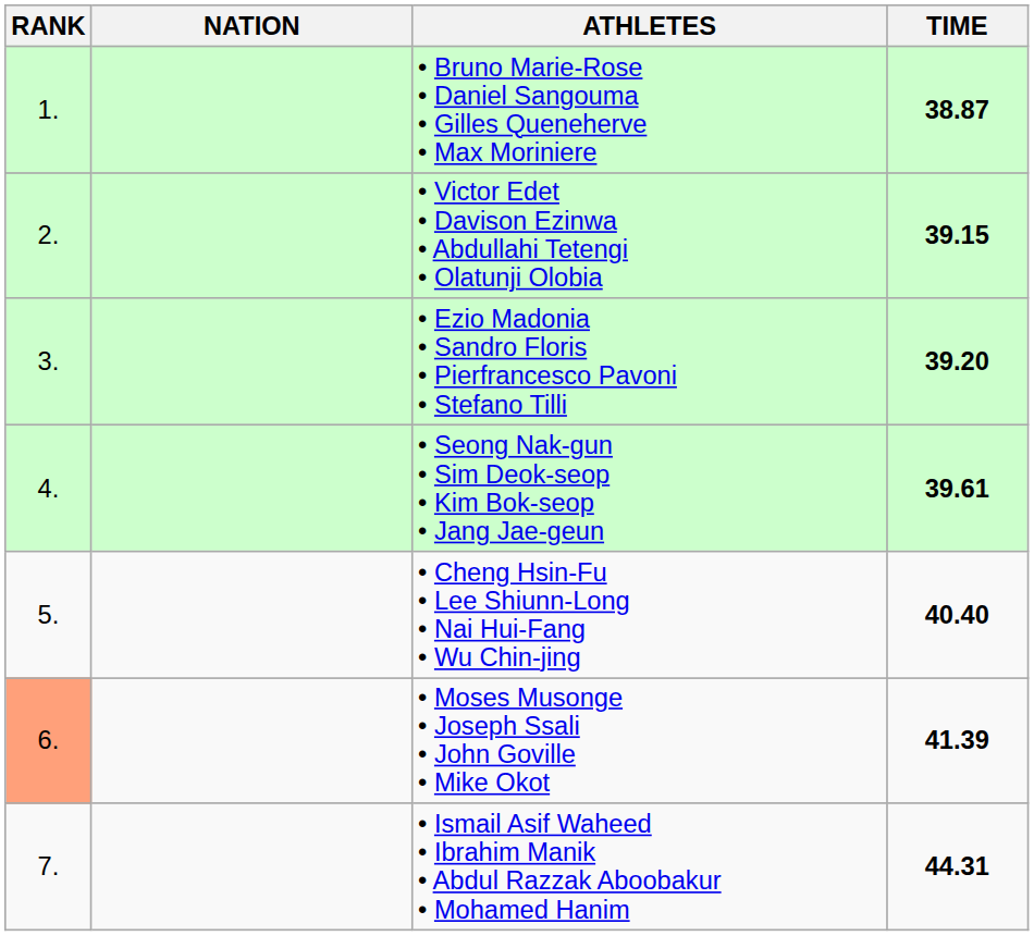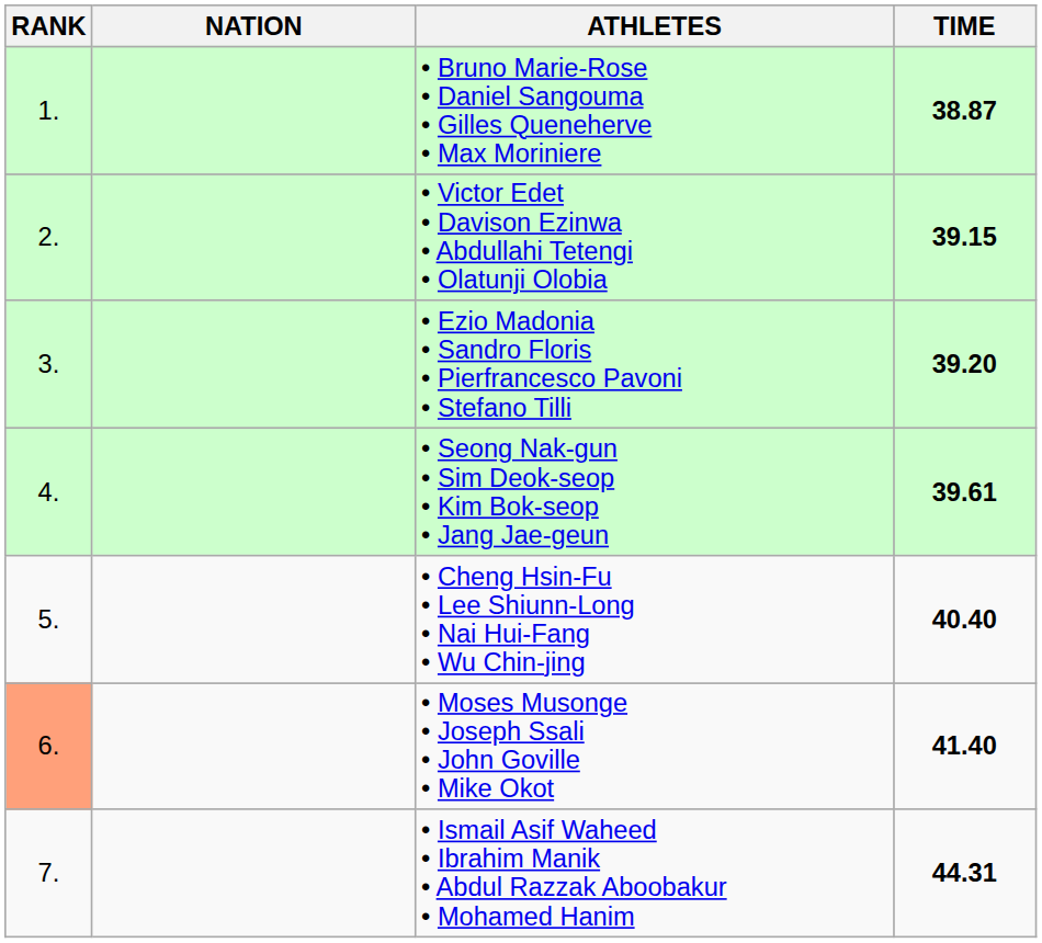• Moses Musonge • Joseph Ssali • John Goville • Mike Okot | TIME: 41.39 -> 41.40
